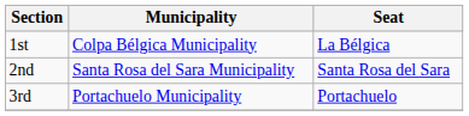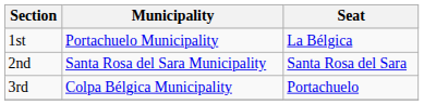1st | Municipality: Colpa Bélgica Municipality -> Portachuelo Municipality
3rd | Municipality: Portachuelo Municipality -> Colpa Bélgica Municipality
